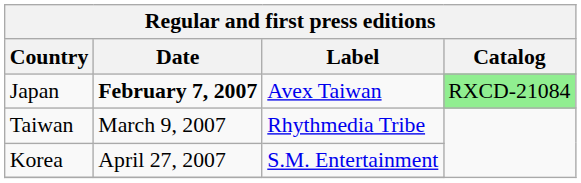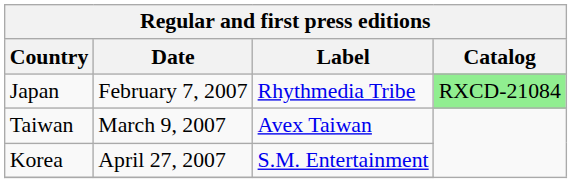Japan | Date: bold -> normal
Japan | Label: Avex Taiwan -> Rhythmedia Tribe
Taiwan | Label: Rhythmedia Tribe -> Avex Taiwan
